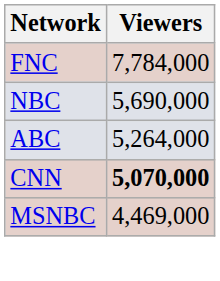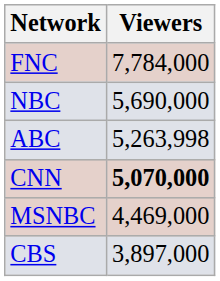ABC | Viewers: 5,264,000 -> 5,263,998
+ row: CBS | 3,897,000
